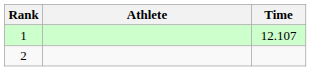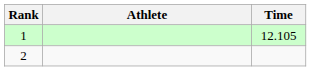1 | Time: 12.107 -> 12.105
